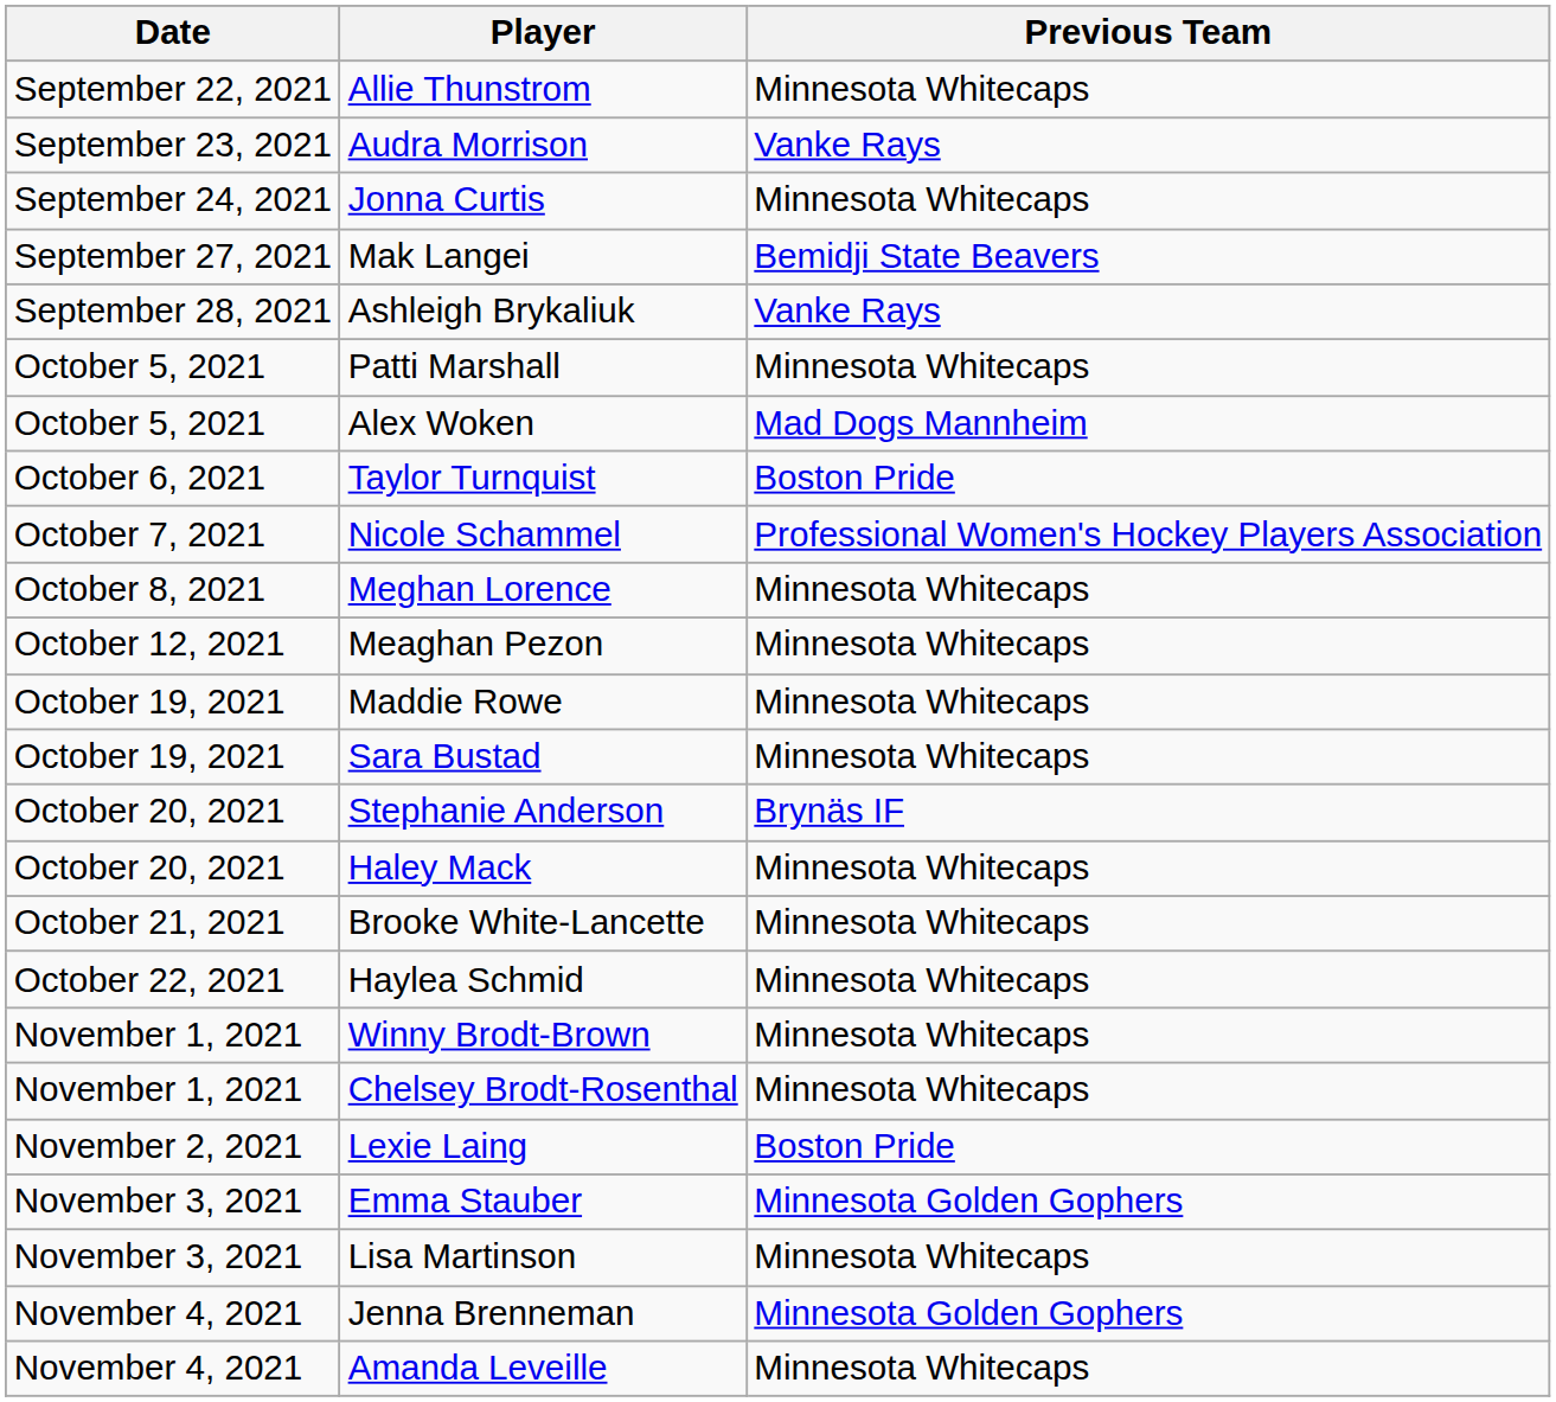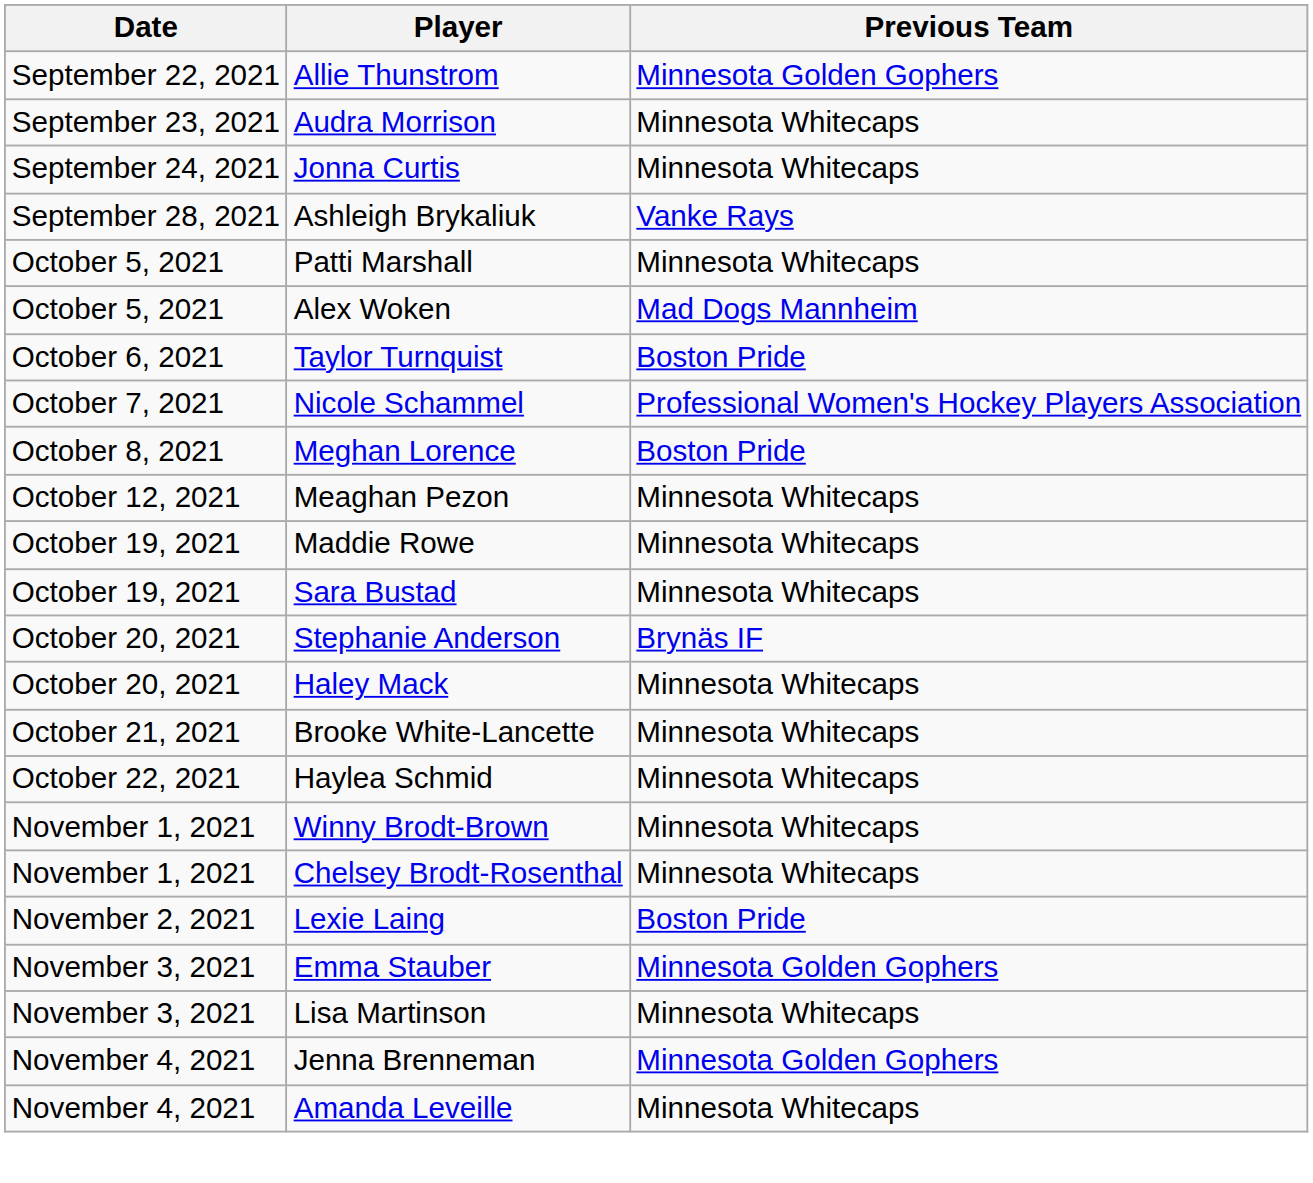Allie Thunstrom | Previous Team: Minnesota Whitecaps -> Minnesota Golden Gophers
Audra Morrison | Previous Team: Vanke Rays -> Minnesota Whitecaps
- row: September 27, 2021 | Mak Langei | Bemidji State Beavers
Meghan Lorence | Previous Team: Minnesota Whitecaps -> Boston Pride
